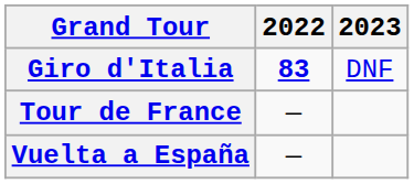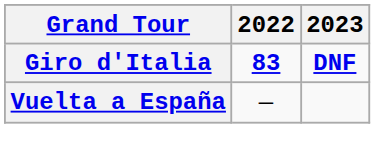Giro d'Italia | 2023: normal -> bold
- row: Tour de France | —
